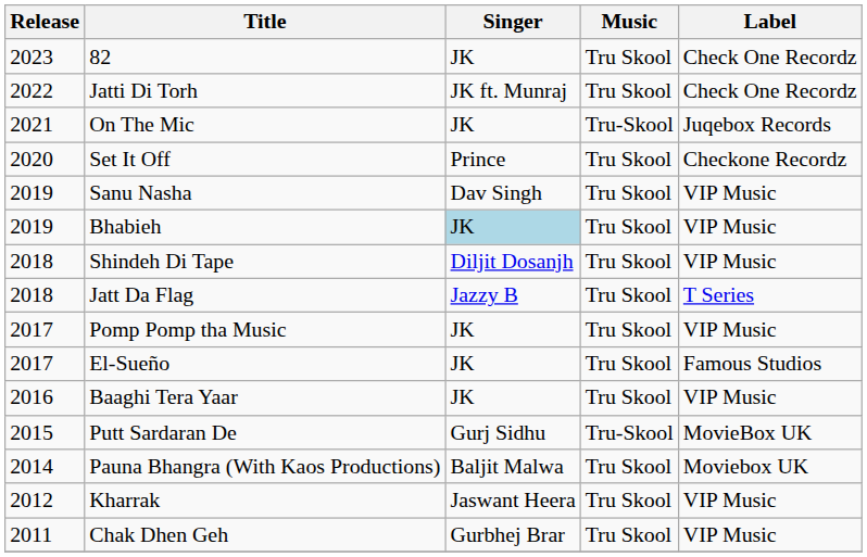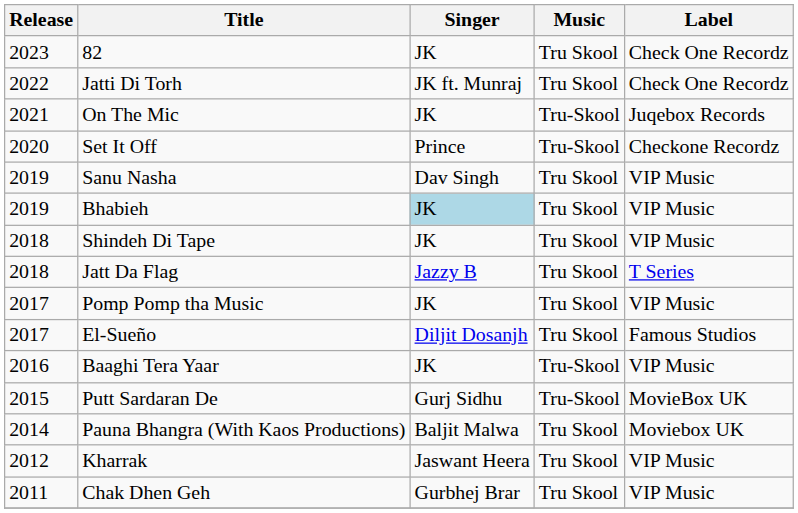Set It Off | Music: Tru Skool -> Tru-Skool
Shindeh Di Tape | Singer: Diljit Dosanjh -> JK
El-Sueño | Singer: JK -> Diljit Dosanjh
Baaghi Tera Yaar | Music: Tru Skool -> Tru-Skool
